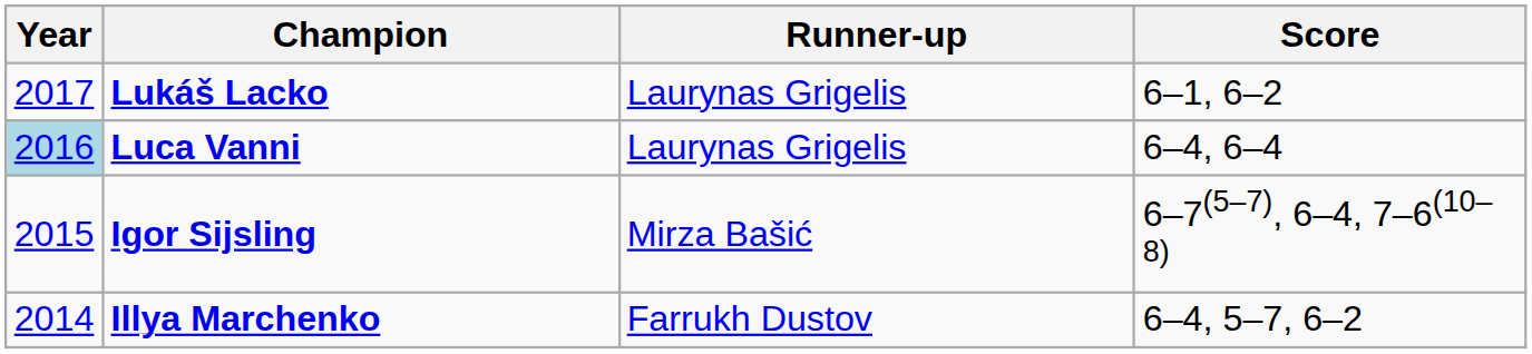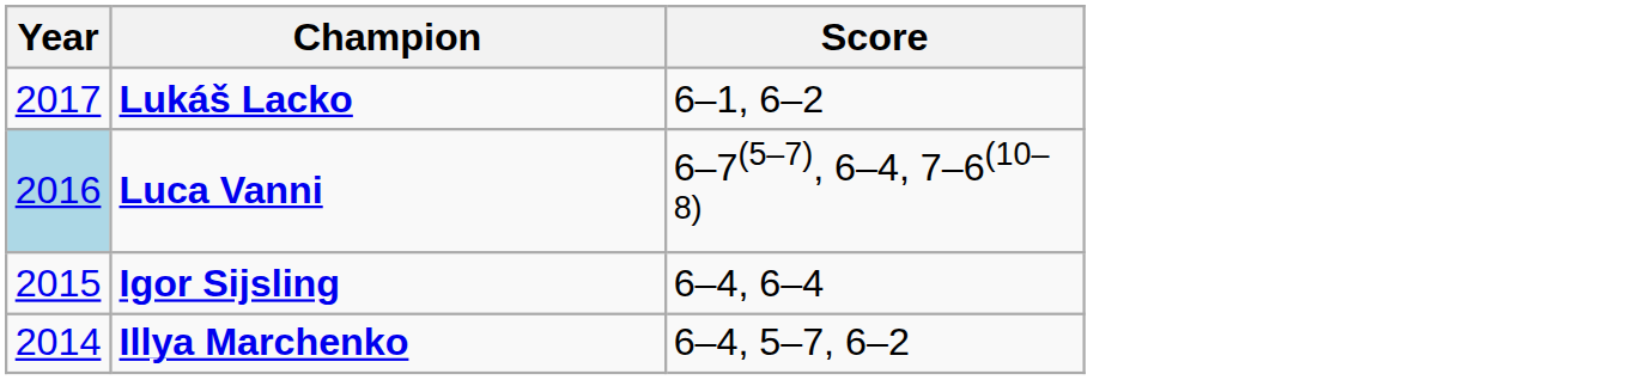- column: Runner-up | Laurynas Grigelis | Laurynas Grigelis | Mirza Bašić | Farrukh Dustov
Luca Vanni | Score: 6–4, 6–4 -> 6–7(5–7), 6–4, 7–6(10–8)
Igor Sijsling | Score: 6–7(5–7), 6–4, 7–6(10–8) -> 6–4, 6–4
